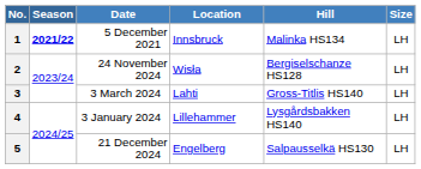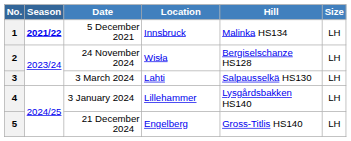3 | Hill: Gross-Titlis HS140 -> Salpausselkä HS130
5 | Hill: Salpausselkä HS130 -> Gross-Titlis HS140
